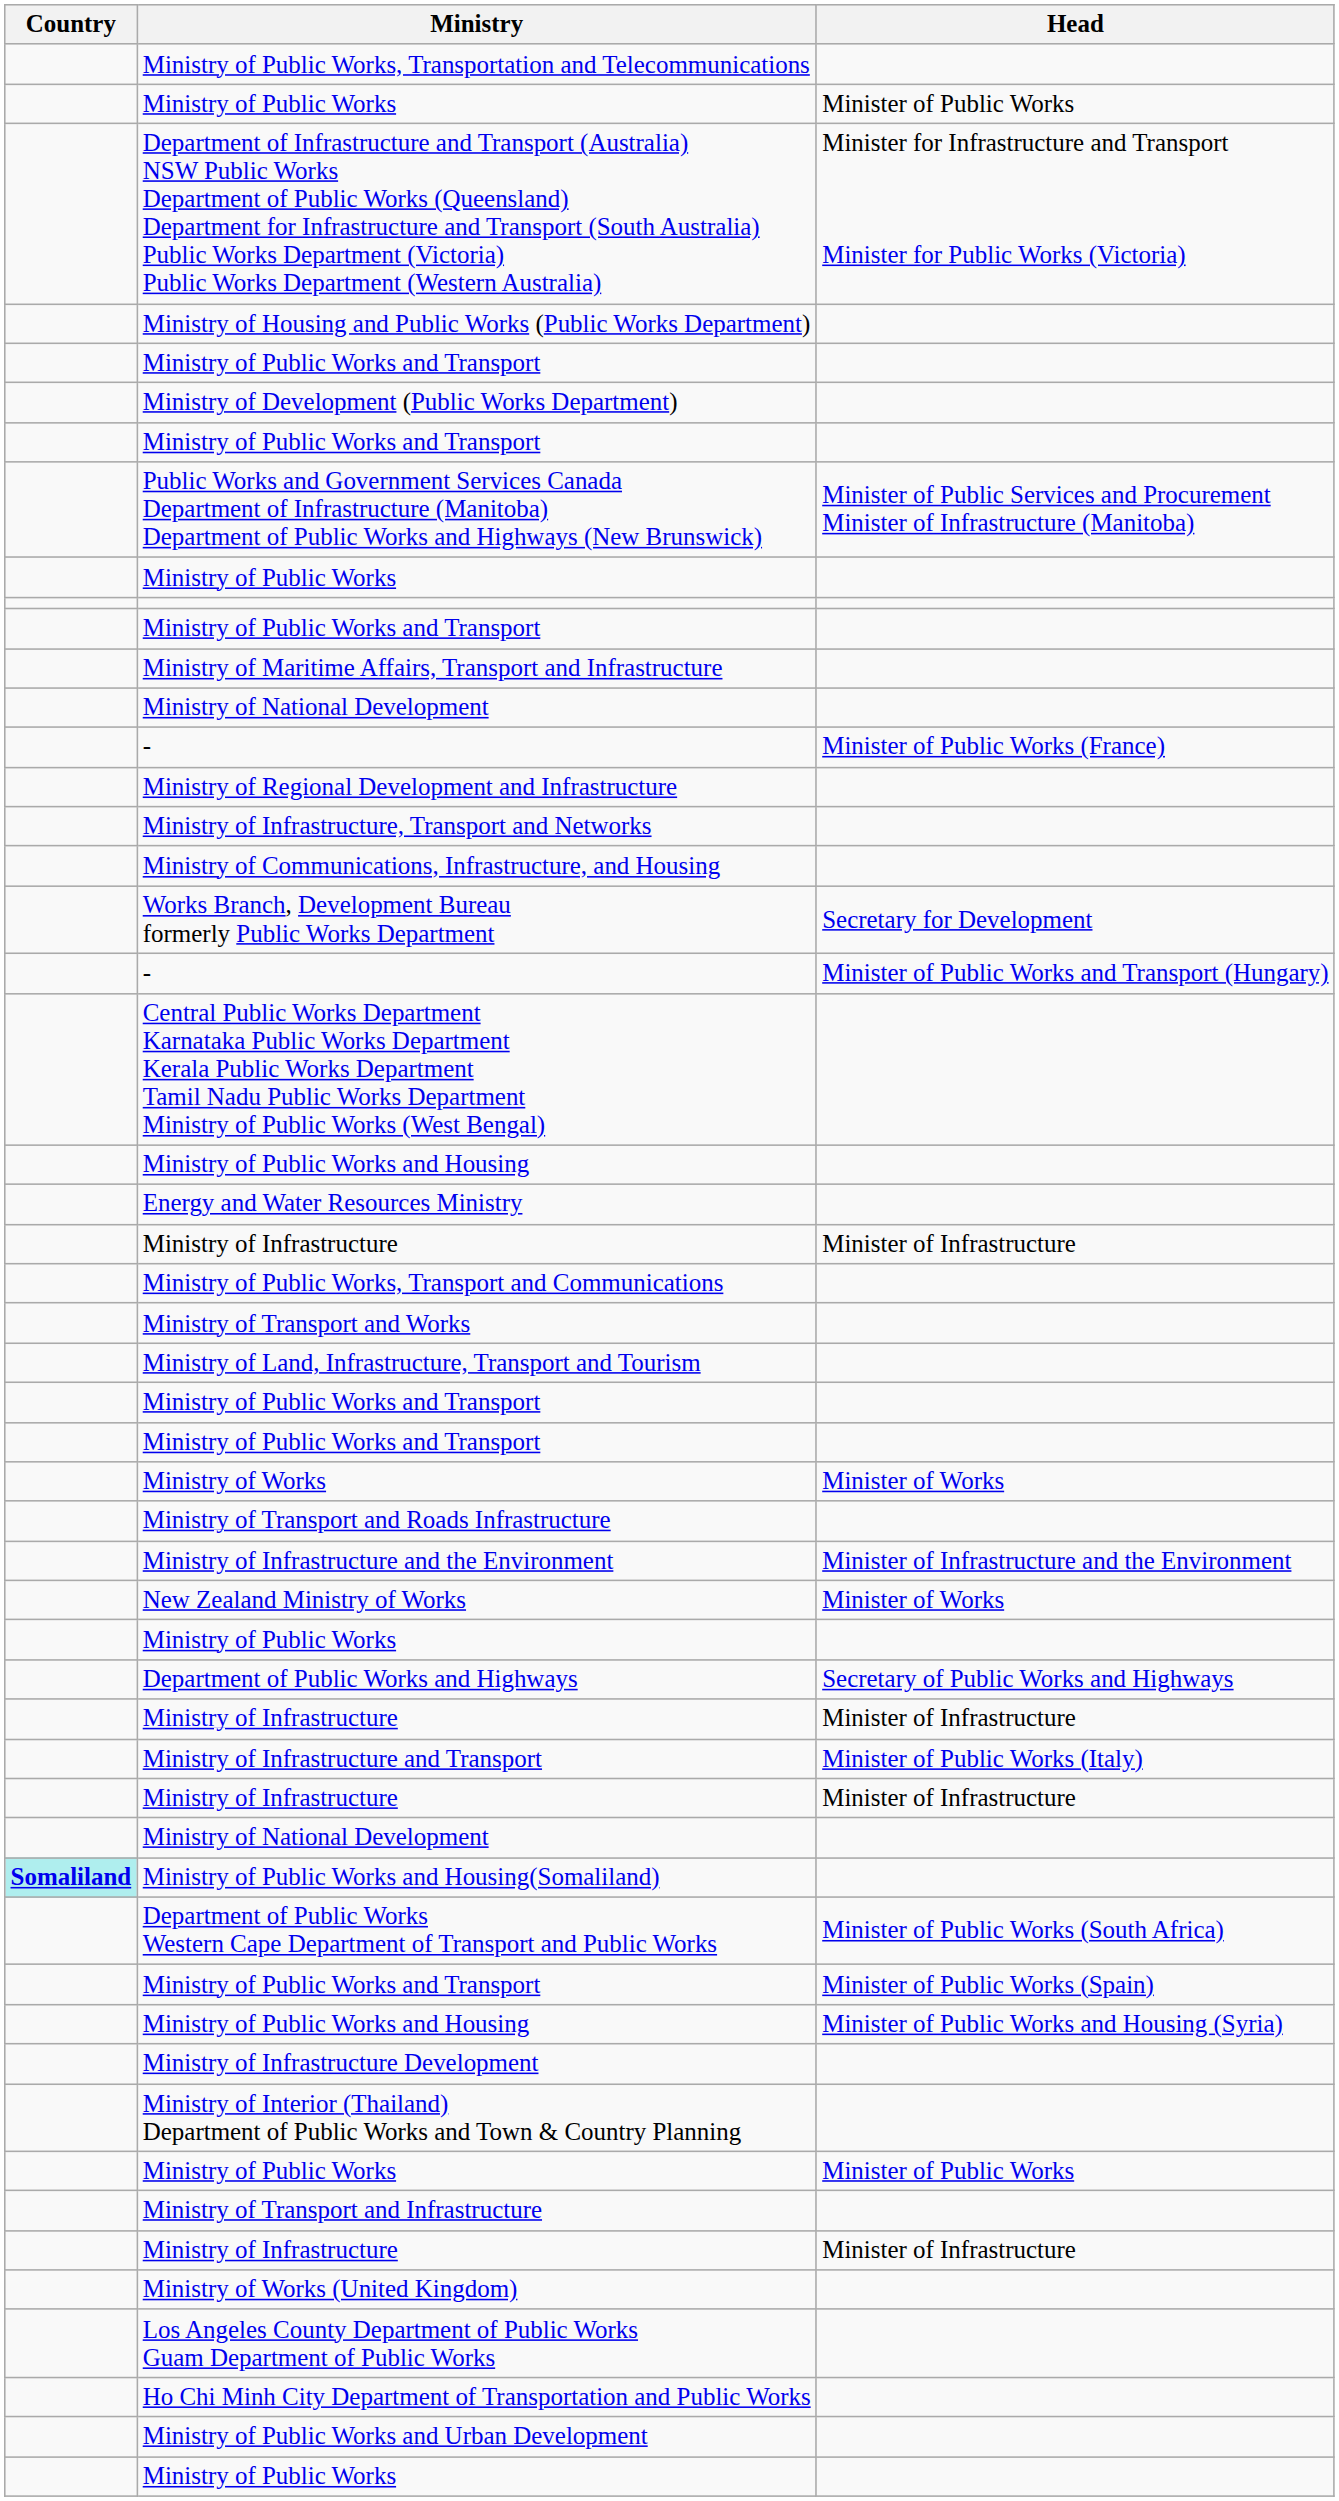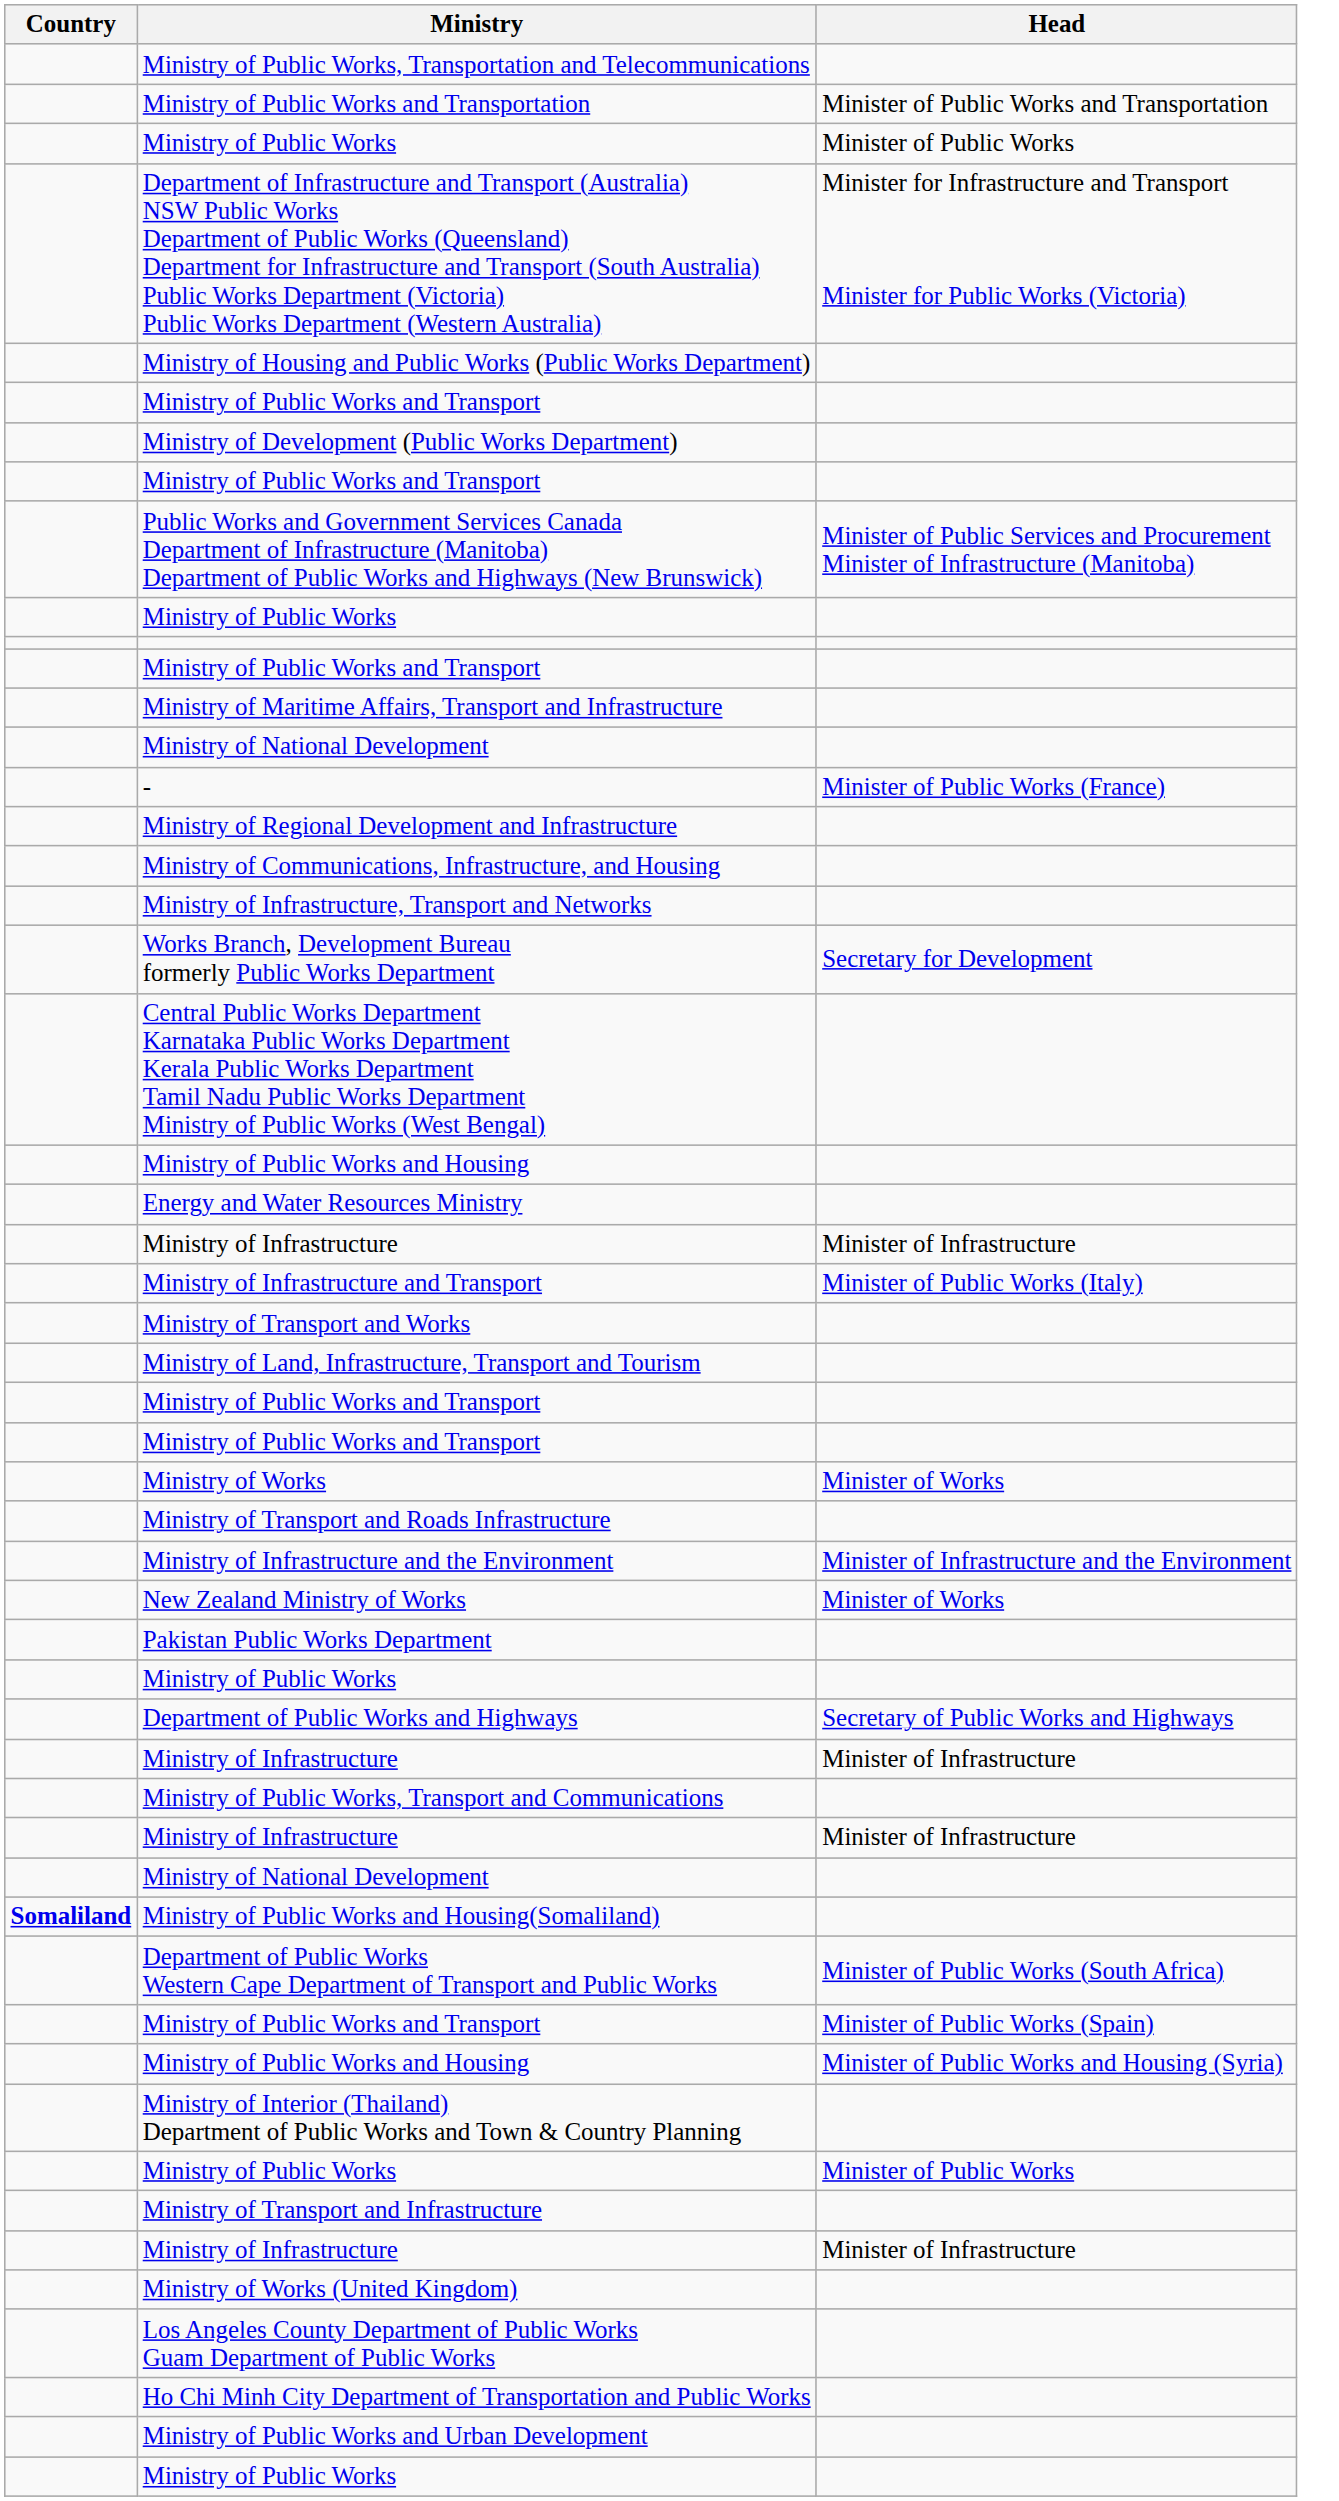+ row: Ministry of Public Works and Transportation | Minister of Public Works and Transportation
rows swapped: Ministry of Infrastructure, Transport and Networks <-> Ministry of Communications, Infrastructure, and Housing
- row: - | Minister of Public Works and Transport (Hungary)
rows swapped: Ministry of Infrastructure and Transport <-> Ministry of Public Works, Transport and Communications
+ row: Pakistan Public Works Department
Ministry of Public Works and Housing(Somaliland) | Country: paleturquoise background -> no background
- row: Ministry of Infrastructure Development
